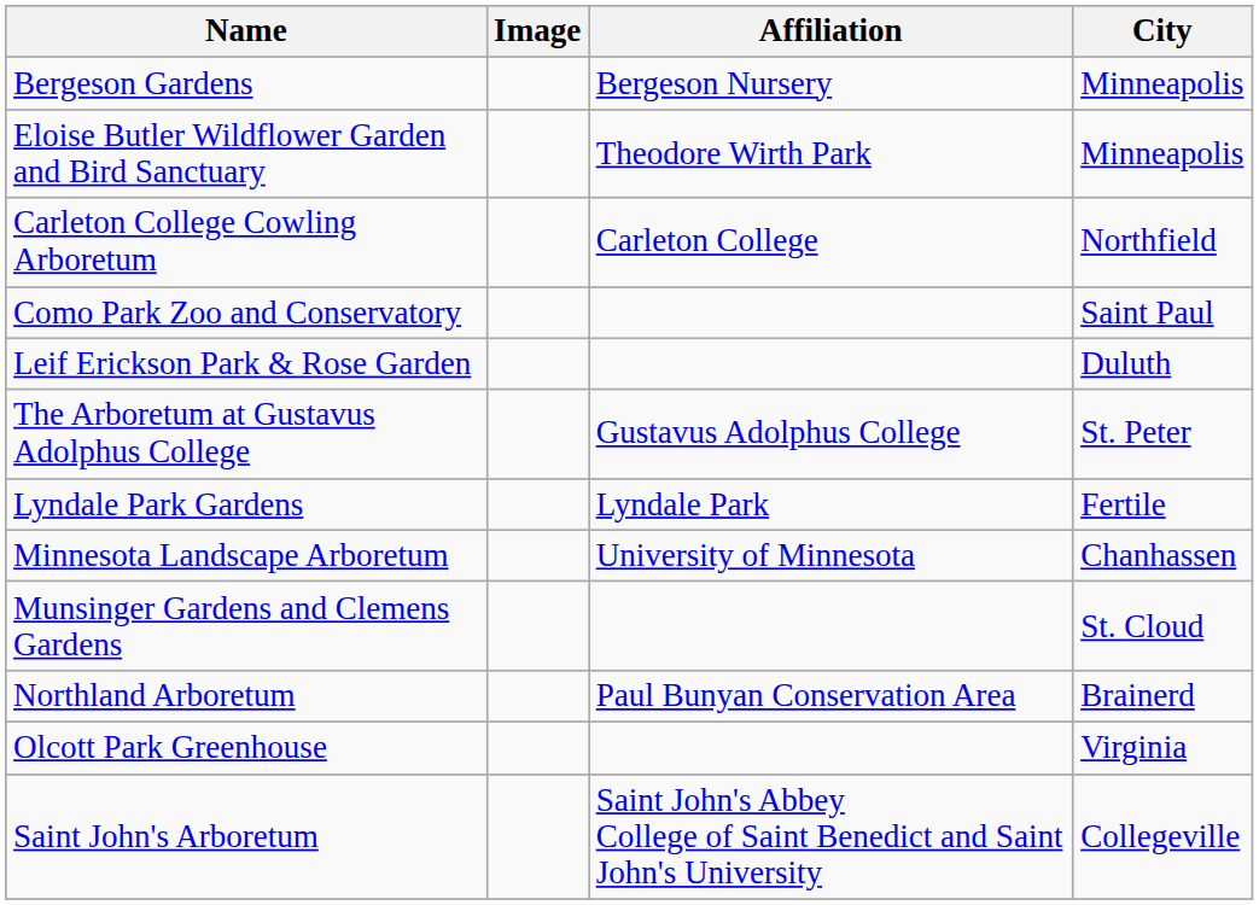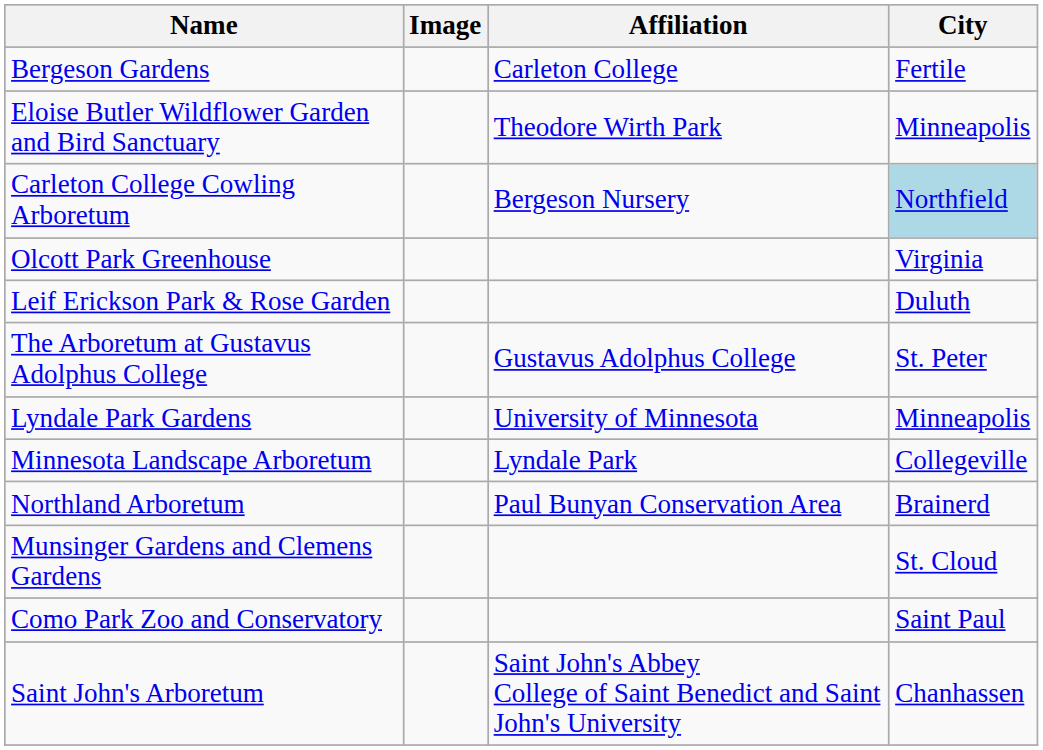Bergeson Gardens | Affiliation: Bergeson Nursery -> Carleton College
Bergeson Gardens | City: Minneapolis -> Fertile
Carleton College Cowling Arboretum | Affiliation: Carleton College -> Bergeson Nursery
Carleton College Cowling Arboretum | City: no background -> lightblue background
rows swapped: Como Park Zoo and Conservatory <-> Olcott Park Greenhouse
Lyndale Park Gardens | Affiliation: Lyndale Park -> University of Minnesota
Lyndale Park Gardens | City: Fertile -> Minneapolis
Minnesota Landscape Arboretum | Affiliation: University of Minnesota -> Lyndale Park
Minnesota Landscape Arboretum | City: Chanhassen -> Collegeville
rows swapped: Munsinger Gardens and Clemens Gardens <-> Northland Arboretum
Saint John's Arboretum | City: Collegeville -> Chanhassen
